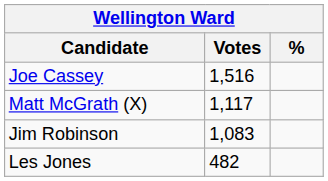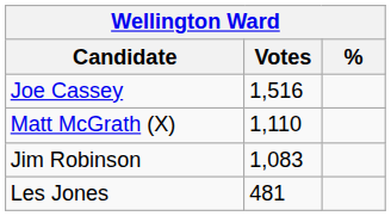Matt McGrath (X) | Votes: 1,117 -> 1,110
Les Jones | Votes: 482 -> 481
